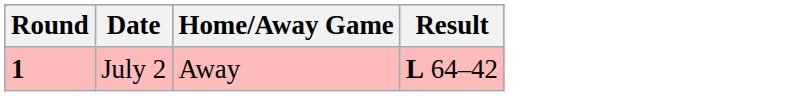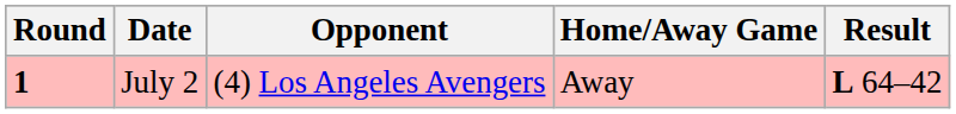+ column: Opponent | (4) Los Angeles Avengers
